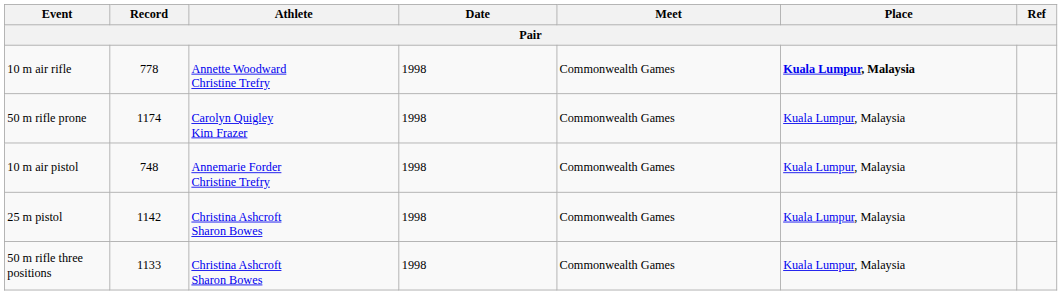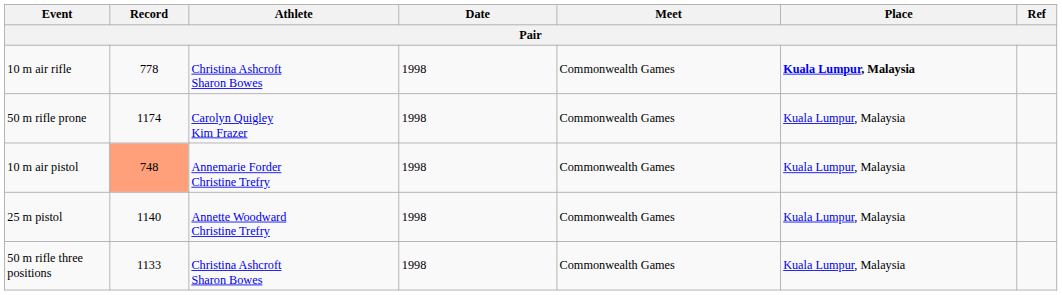10 m air rifle | Athlete: Annette Woodward Christine Trefry -> Christina Ashcroft Sharon Bowes
10 m air pistol | Record: no background -> lightsalmon background
25 m pistol | Record: 1142 -> 1140
25 m pistol | Athlete: Christina Ashcroft Sharon Bowes -> Annette Woodward Christine Trefry
